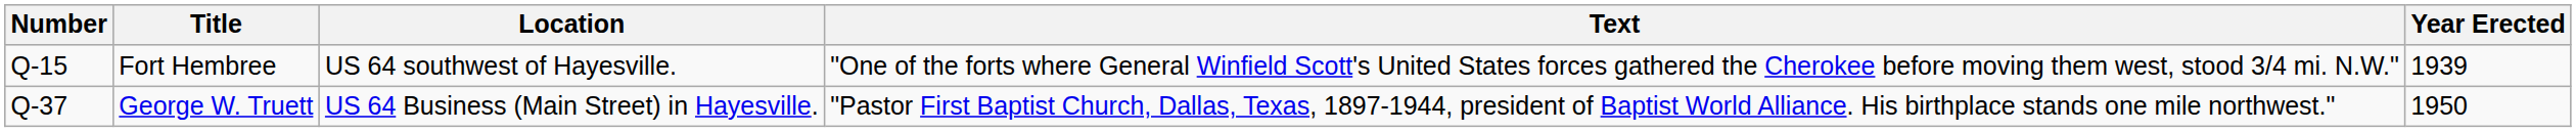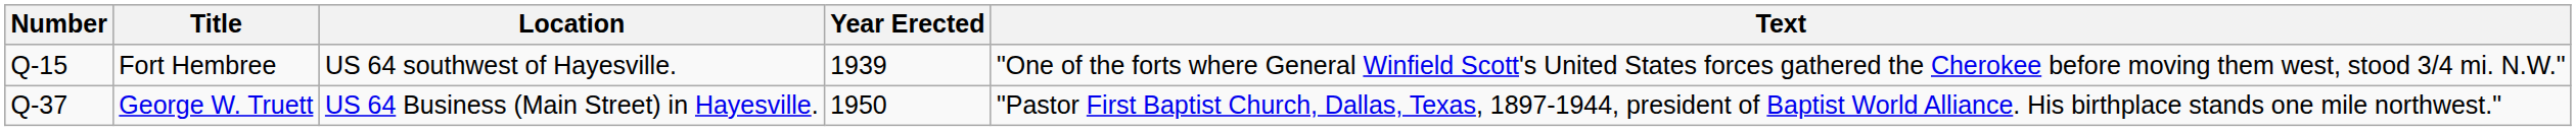columns swapped: Text <-> Year Erected
